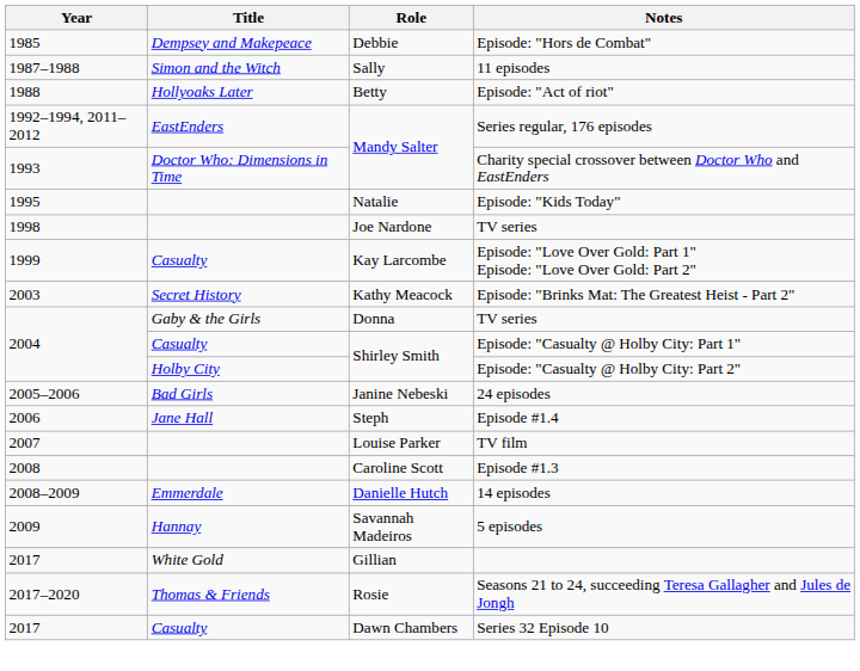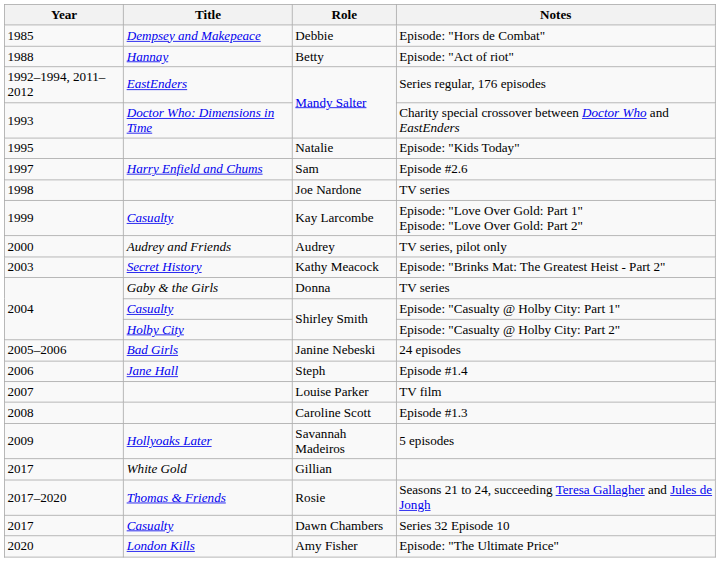- row: 1987–1988 | Simon and the Witch | Sally | 11 episodes
Episode: "Act of riot" | Title: Hollyoaks Later -> Hannay
+ row: 1997 | Harry Enfield and Chums | Sam | Episode #2.6
+ row: 2000 | Audrey and Friends | Audrey | TV series, pilot only
- row: 2008–2009 | Emmerdale | Danielle Hutch | 14 episodes
5 episodes | Title: Hannay -> Hollyoaks Later
+ row: 2020 | London Kills | Amy Fisher | Episode: "The Ultimate Price"
